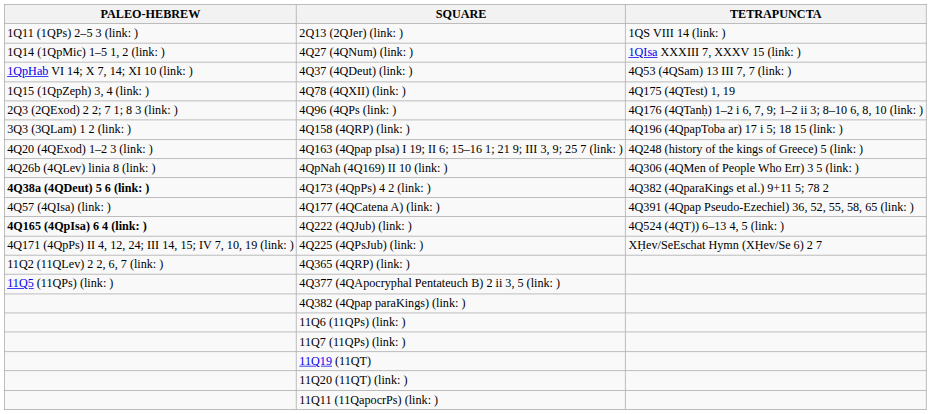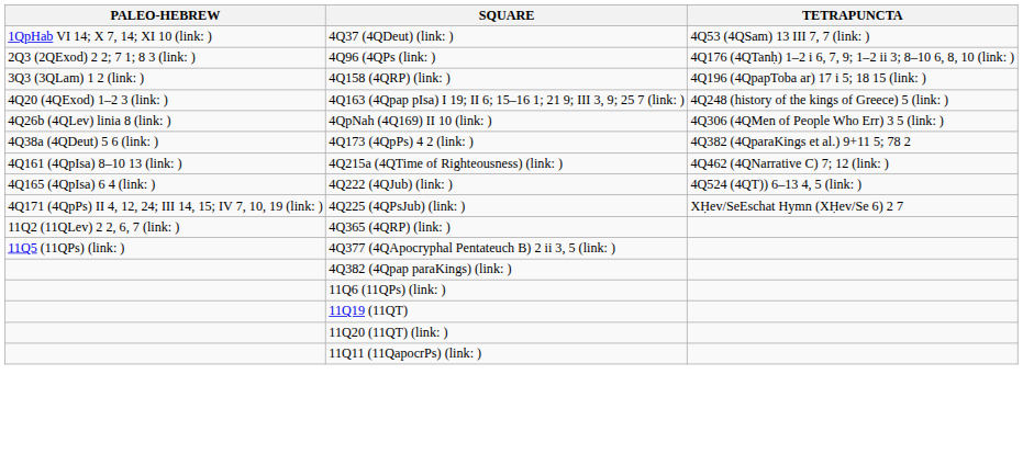- row: 1Q11 (1QPs) 2–5 3 (link: ) | 2Q13 (2QJer) (link: ) | 1QS VIII 14 (link: )
- row: 1Q14 (1QpMic) 1–5 1, 2 (link: ) | 4Q27 (4QNum) (link: ) | 1QIsa XXXIII 7, XXXV 15 (link: )
- row: 1Q15 (1QpZeph) 3, 4 (link: ) | 4Q78 (4QXII) (link: ) | 4Q175 (4QTest) 1, 19
4Q173 (4QpPs) 4 2 (link: ) | PALEO-HEBREW: bold -> normal
- row: 4Q57 (4QIsa) (link: ) | 4Q177 (4QCatena A) (link: ) | 4Q391 (4Qpap Pseudo-Ezechiel) 36, 52, 55, 58, 65 (link: )
+ row: 4Q161 (4QpIsa) 8–10 13 (link: ) | 4Q215a (4QTime of Righteousness) (link: ) | 4Q462 (4QNarrative C) 7; 12 (link: )
4Q222 (4QJub) (link: ) | PALEO-HEBREW: bold -> normal
- row: 11Q7 (11QPs) (link: )
